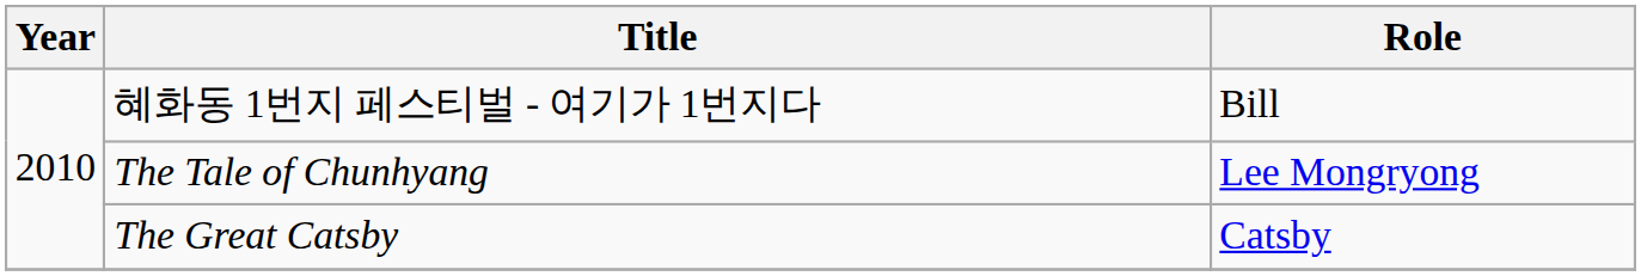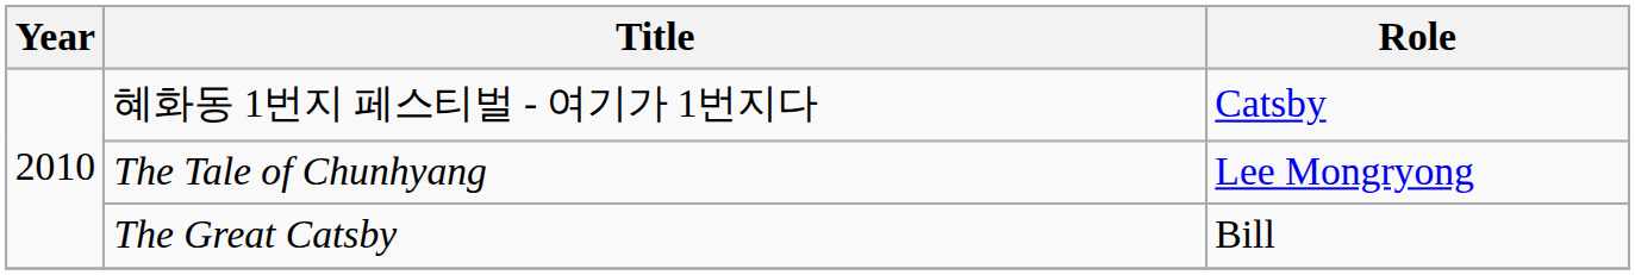혜화동 1번지 페스티벌 - 여기가 1번지다 | Role: Bill -> Catsby
The Great Catsby | Role: Catsby -> Bill
